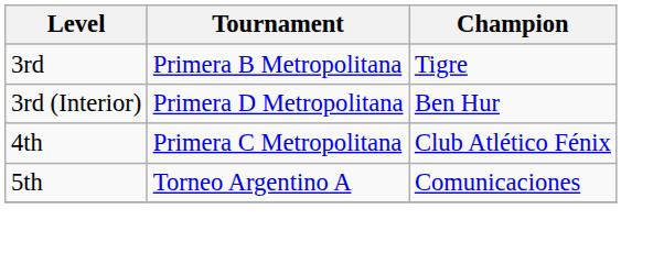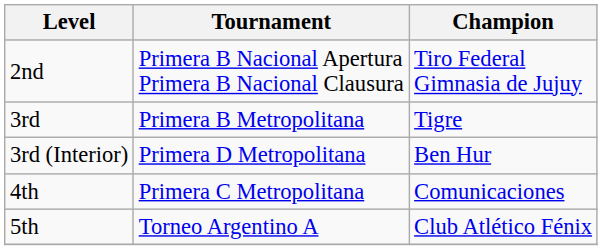+ row: 2nd | Primera B Nacional Apertura Primera B Nacional Clausura | Tiro Federal Gimnasia de Jujuy
4th | Champion: Club Atlético Fénix -> Comunicaciones
5th | Champion: Comunicaciones -> Club Atlético Fénix
